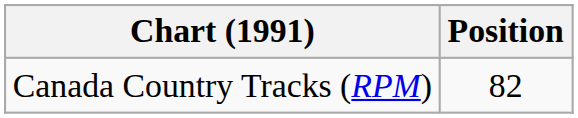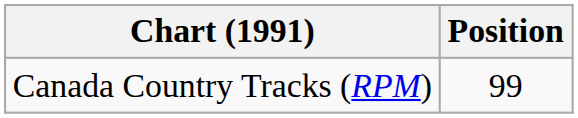Canada Country Tracks (RPM) | Position: 82 -> 99
